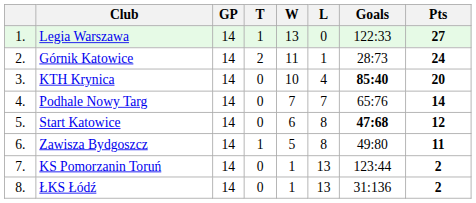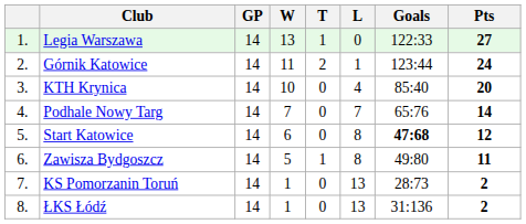columns swapped: W <-> T
Górnik Katowice | Goals: 28:73 -> 123:44
KTH Krynica | Goals: bold -> normal
KS Pomorzanin Toruń | Goals: 123:44 -> 28:73
